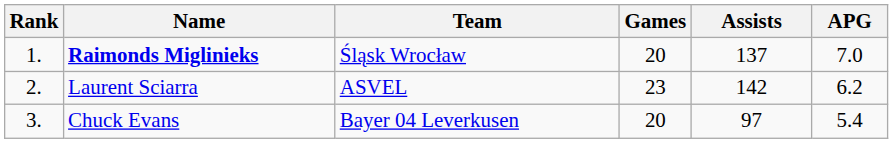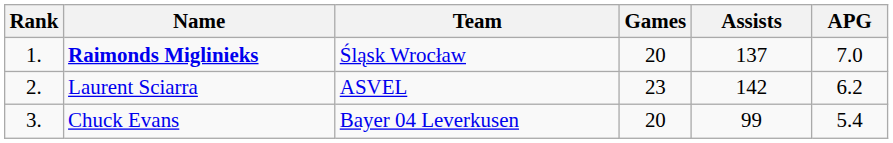Chuck Evans | Assists: 97 -> 99
